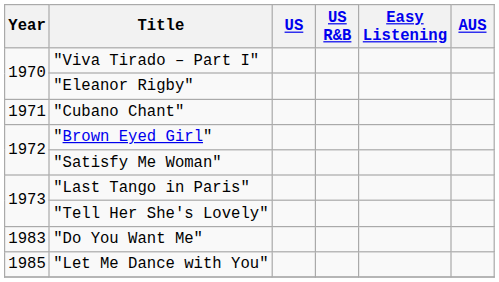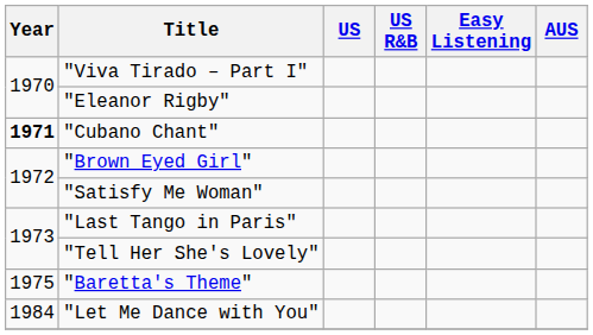"Cubano Chant" | Year: normal -> bold
+ row: 1975 | "Baretta's Theme"
- row: 1983 | "Do You Want Me"
"Let Me Dance with You" | Year: 1985 -> 1984
